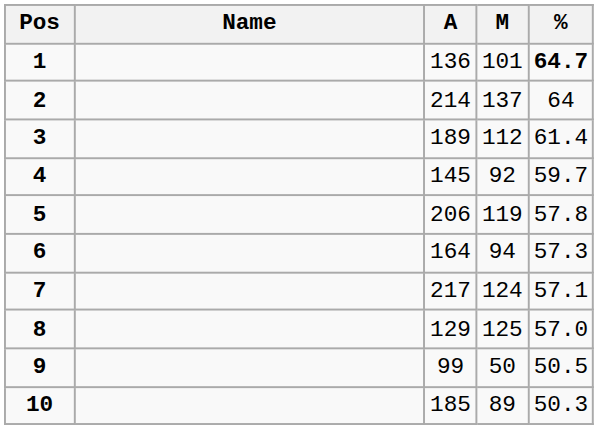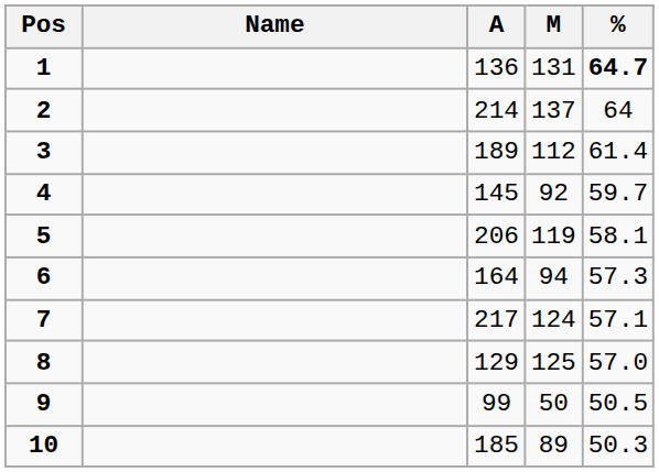1 | M: 101 -> 131
5 | %: 57.8 -> 58.1
